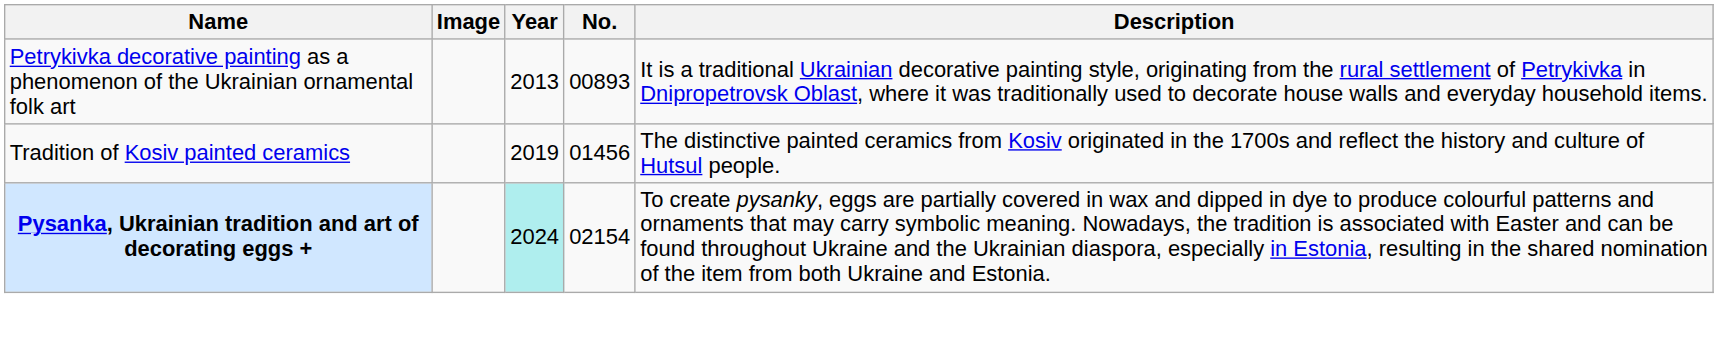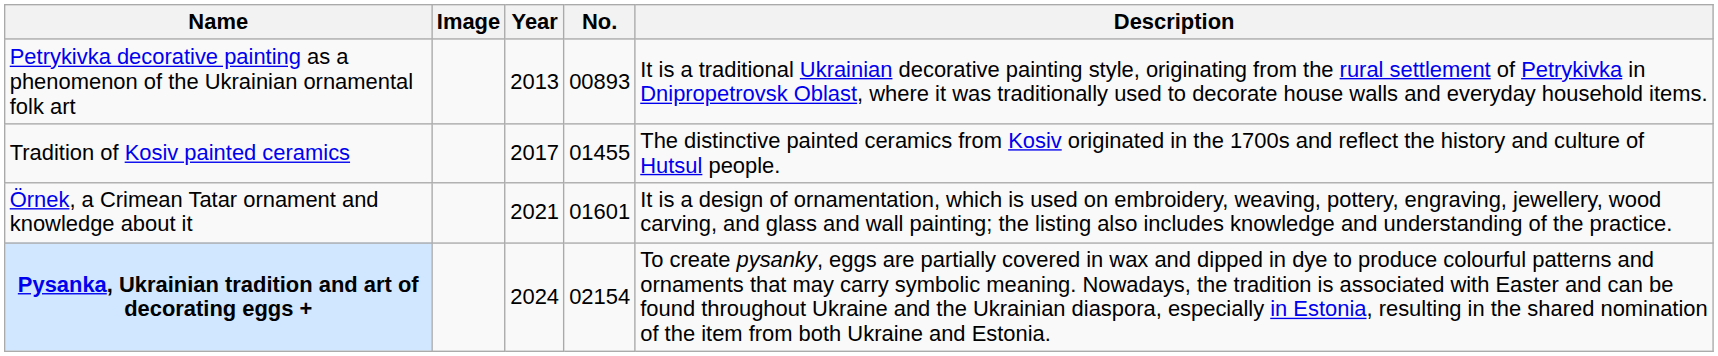Tradition of Kosiv painted ceramics | Year: 2019 -> 2017
Tradition of Kosiv painted ceramics | No.: 01456 -> 01455
+ row: Örnek, a Crimean Tatar ornament and knowledge about it | 2021 | 01601 | It is a design of ornamentation, which is used on embroidery, weaving, pottery, engraving, jewellery, wood carving, and glass and wall painting; the listing also includes knowledge and understanding of the practice.
Pysanka, Ukrainian tradition and art of decorating eggs + | Year: paleturquoise background -> no background
